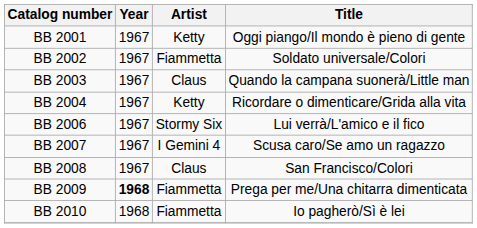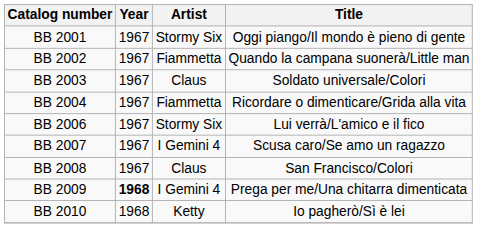BB 2001 | Artist: Ketty -> Stormy Six
BB 2002 | Title: Soldato universale/Colori -> Quando la campana suonerà/Little man
BB 2003 | Title: Quando la campana suonerà/Little man -> Soldato universale/Colori
BB 2004 | Artist: Ketty -> Fiammetta
BB 2009 | Artist: Fiammetta -> I Gemini 4
BB 2010 | Artist: Fiammetta -> Ketty
